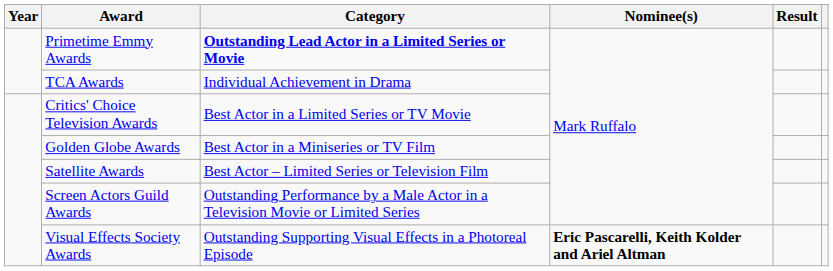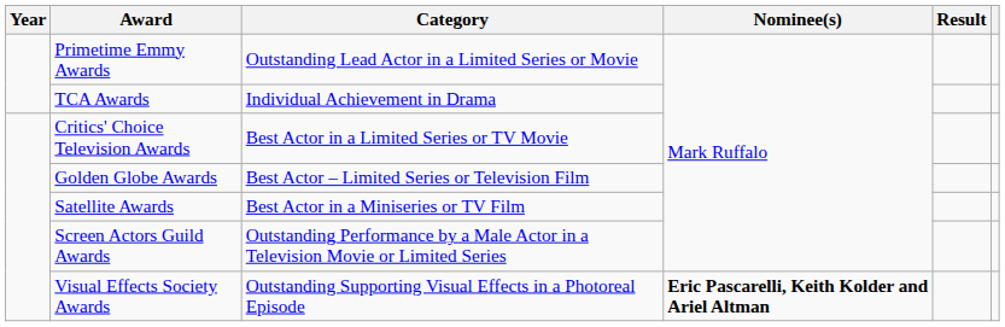Primetime Emmy Awards | Category: bold -> normal
Golden Globe Awards | Category: Best Actor in a Miniseries or TV Film -> Best Actor – Limited Series or Television Film
Satellite Awards | Category: Best Actor – Limited Series or Television Film -> Best Actor in a Miniseries or TV Film
